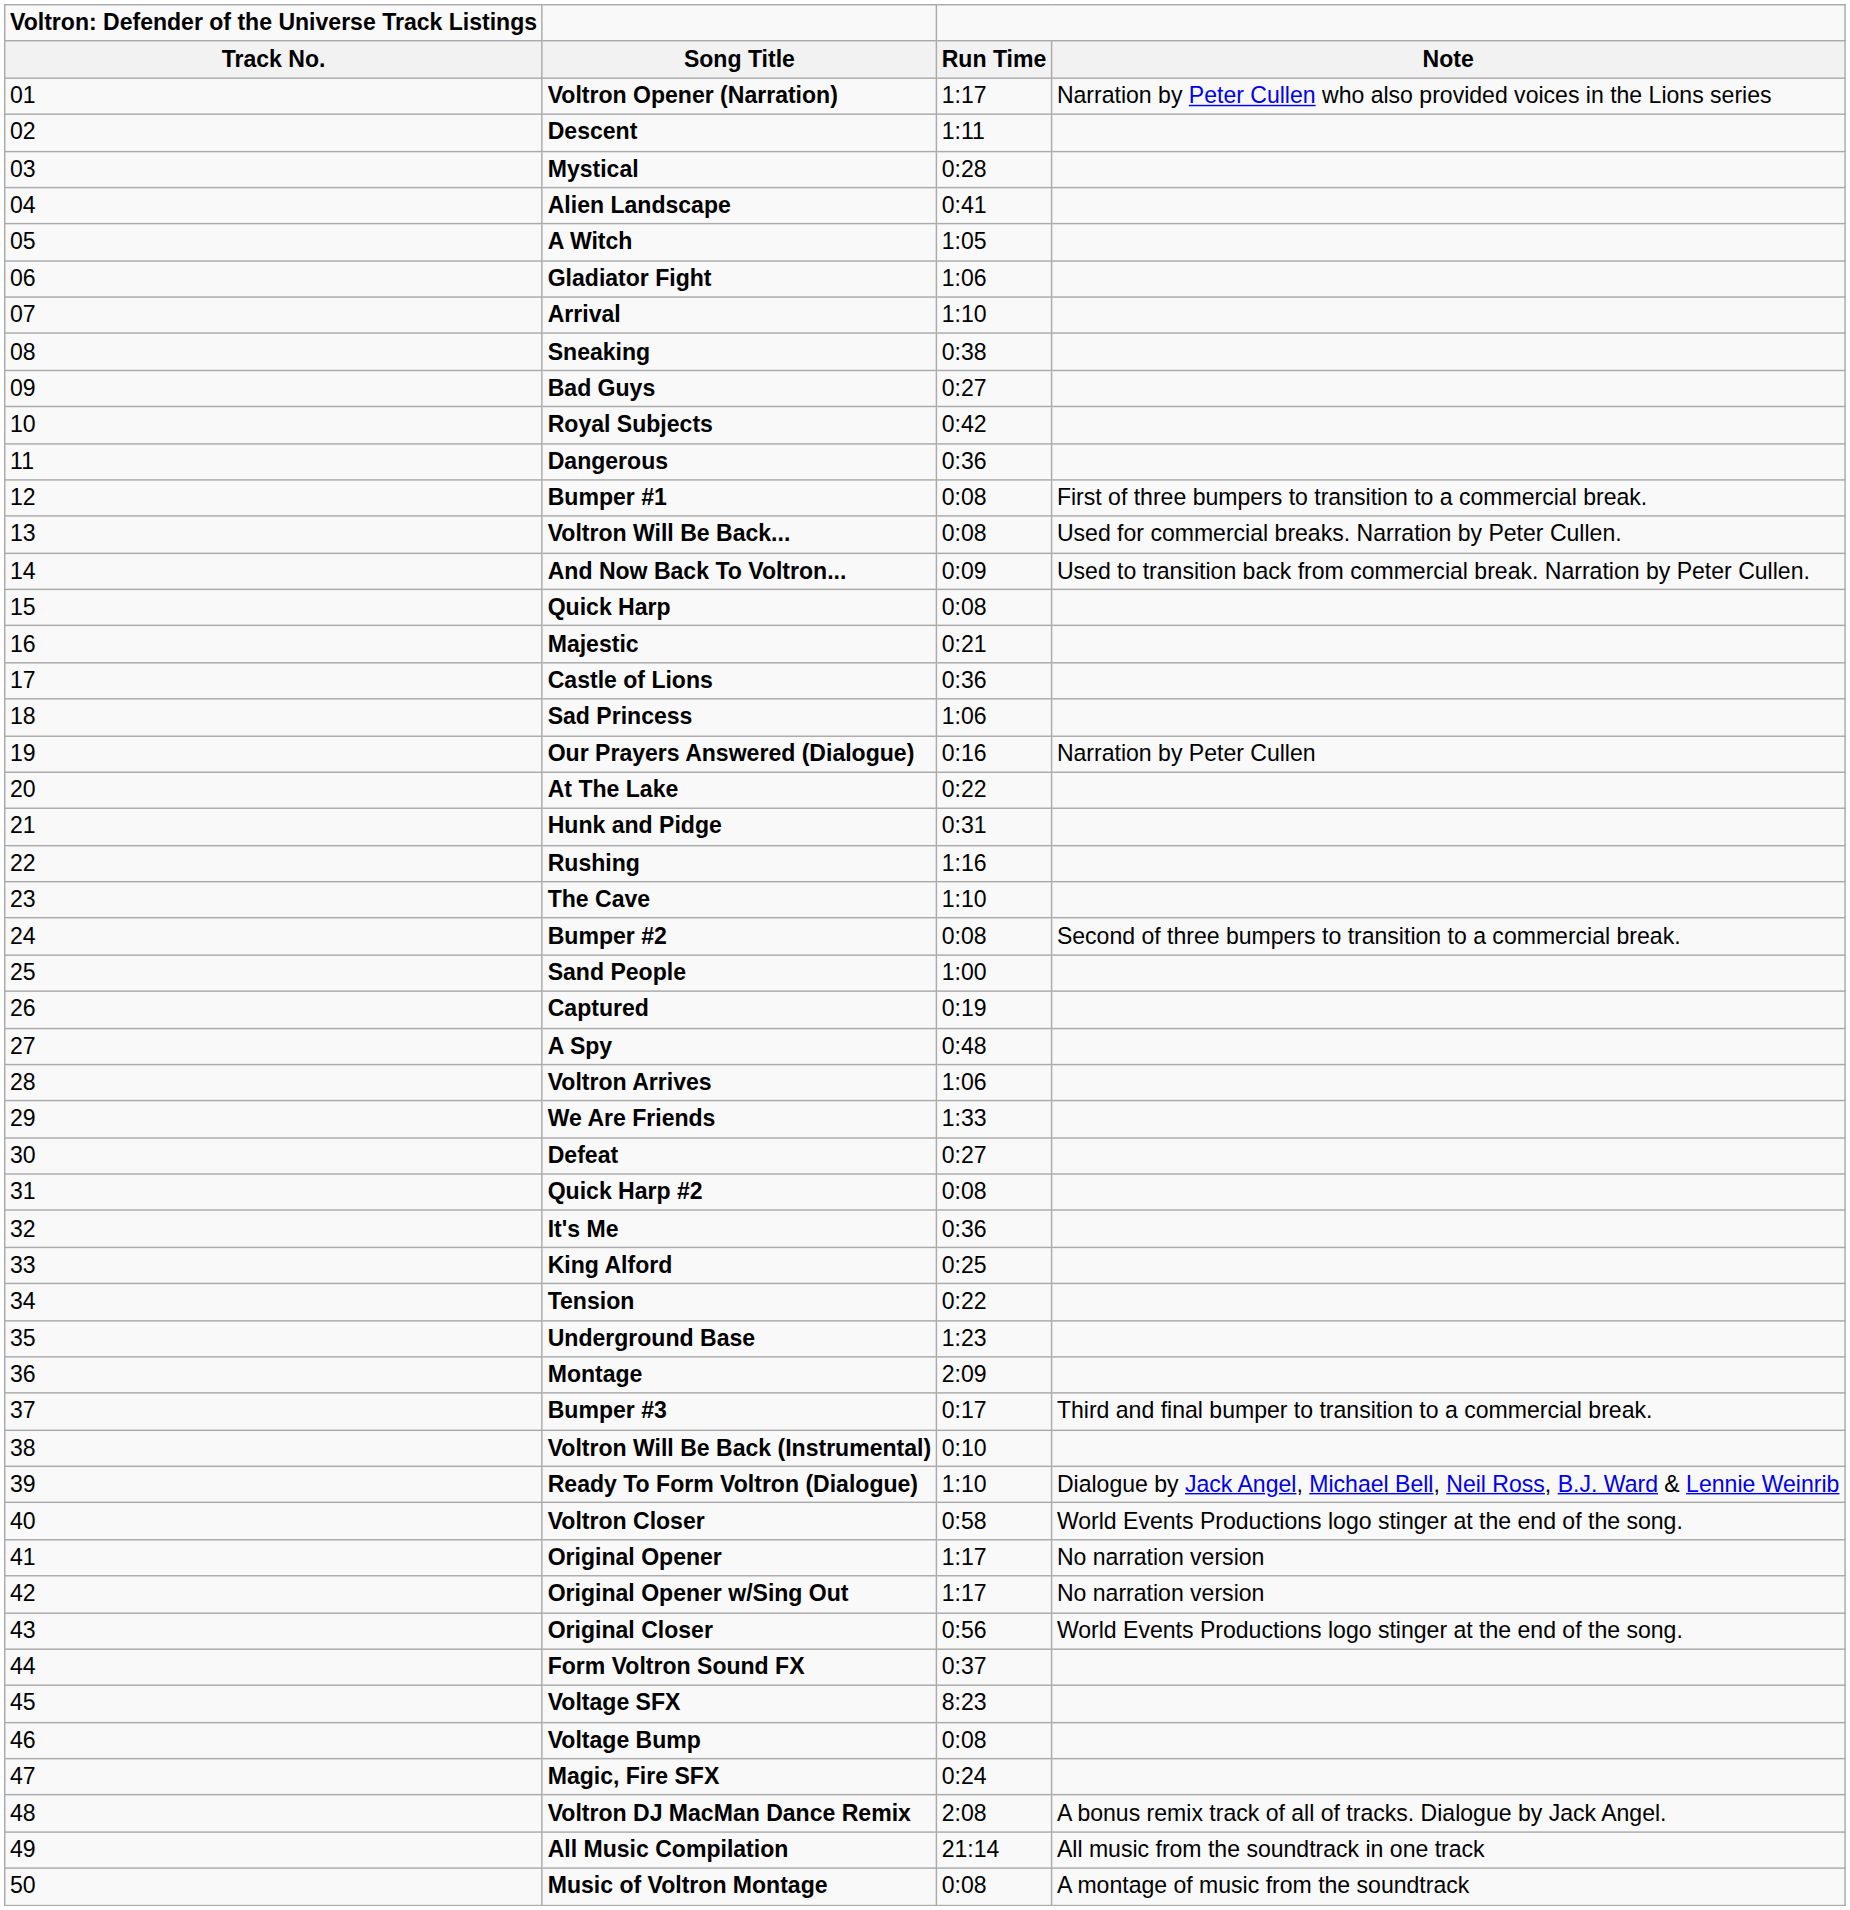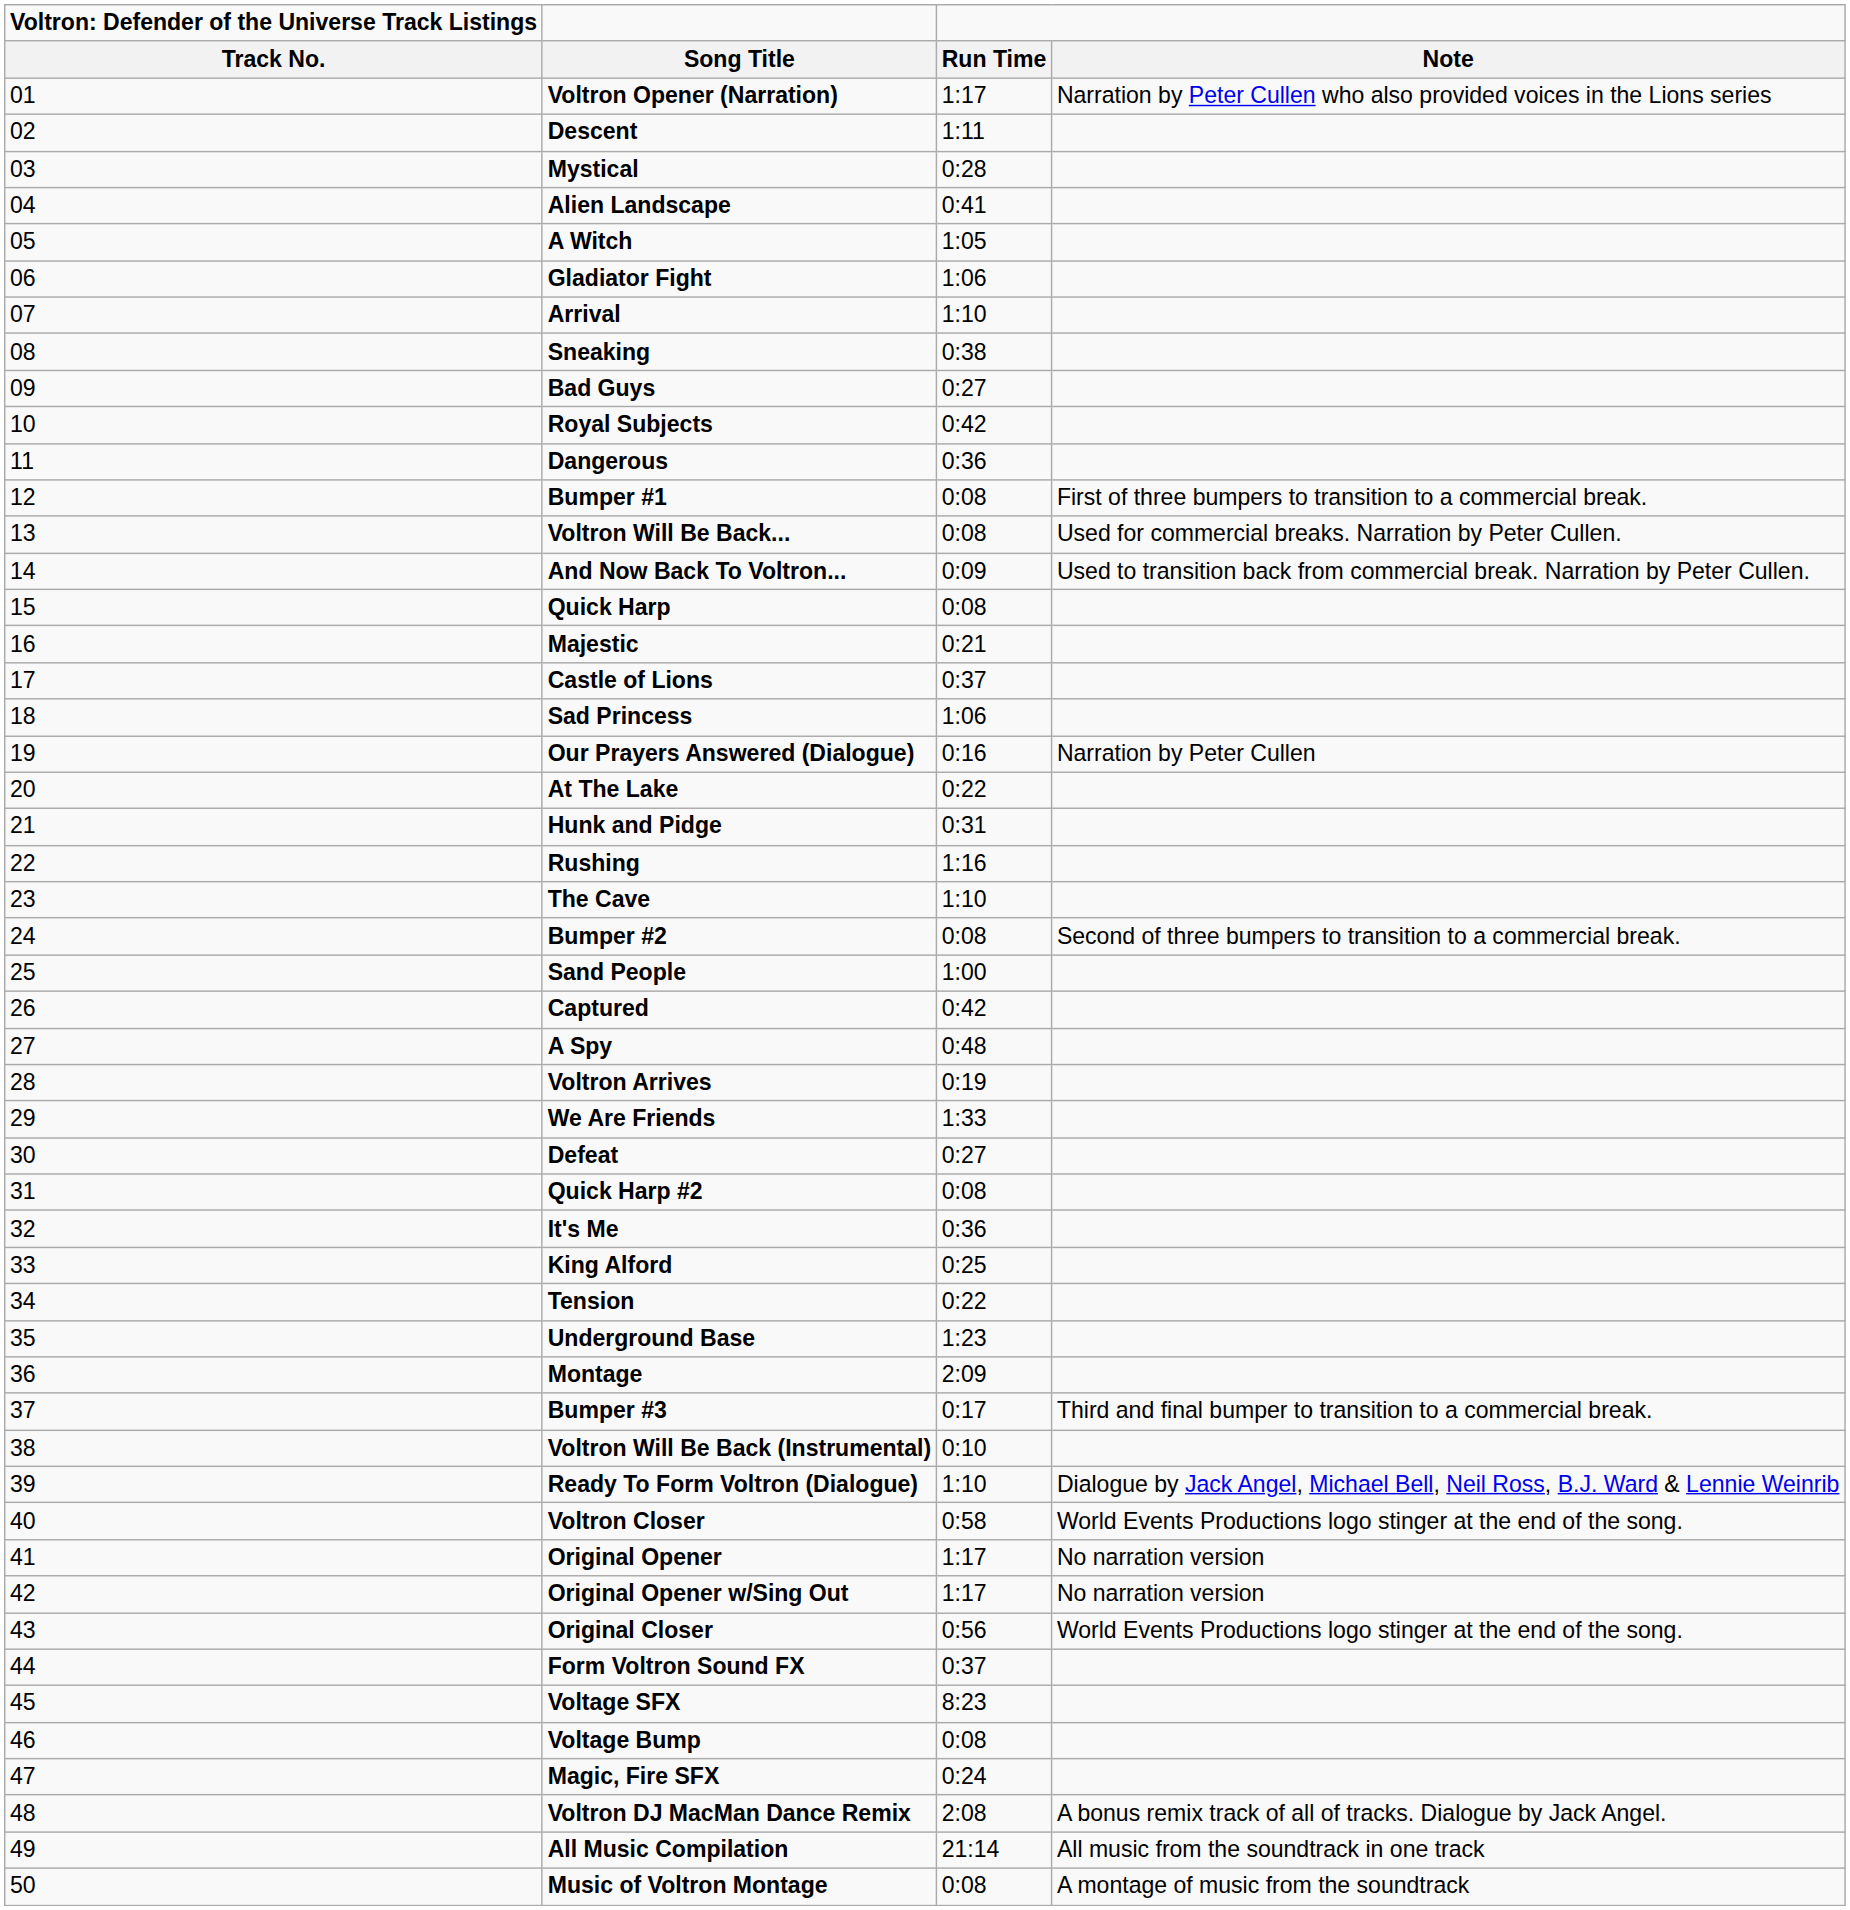Castle of Lions | Run Time: 0:36 -> 0:37
Captured | Run Time: 0:19 -> 0:42
Voltron Arrives | Run Time: 1:06 -> 0:19
